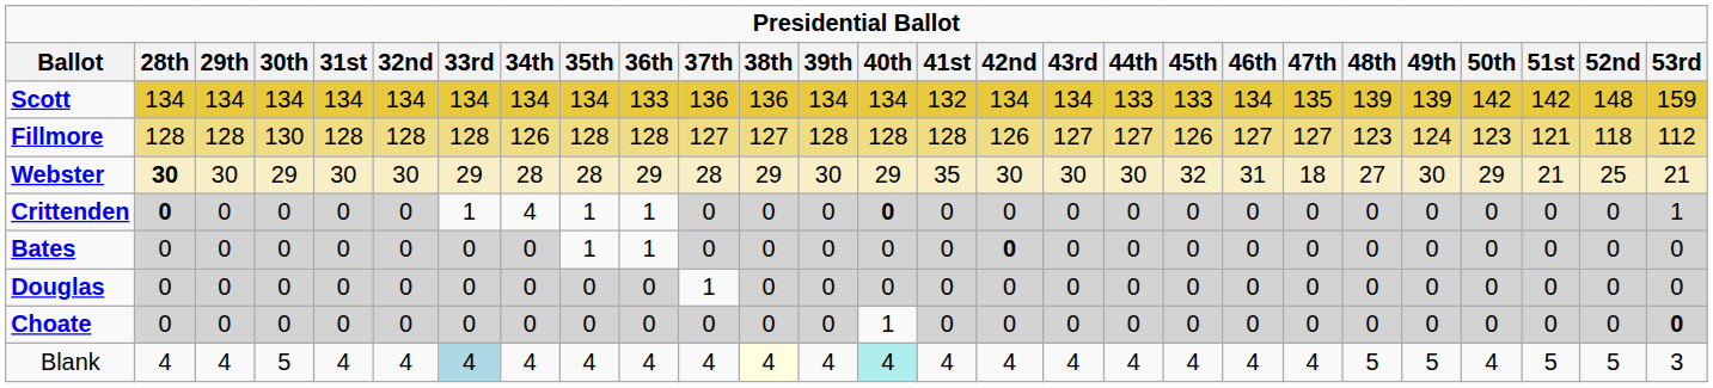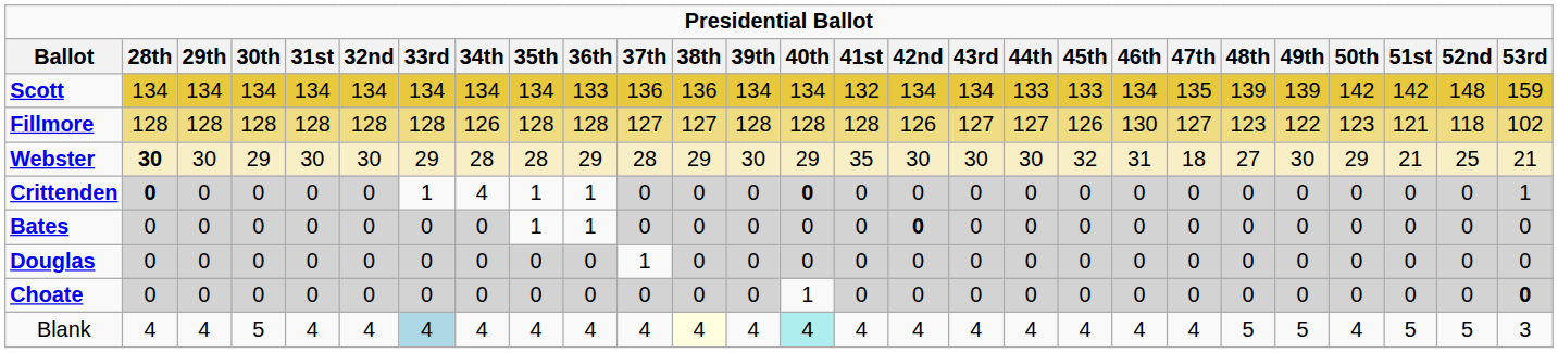Fillmore | 30th: 130 -> 128
Fillmore | 46th: 127 -> 130
Fillmore | 49th: 124 -> 122
Fillmore | 53rd: 112 -> 102
